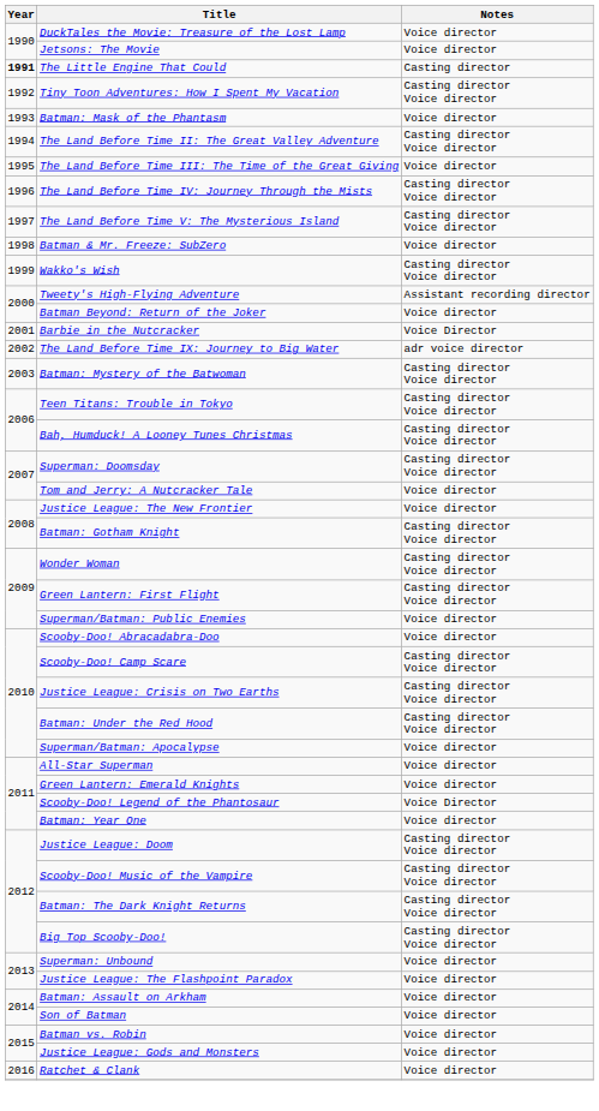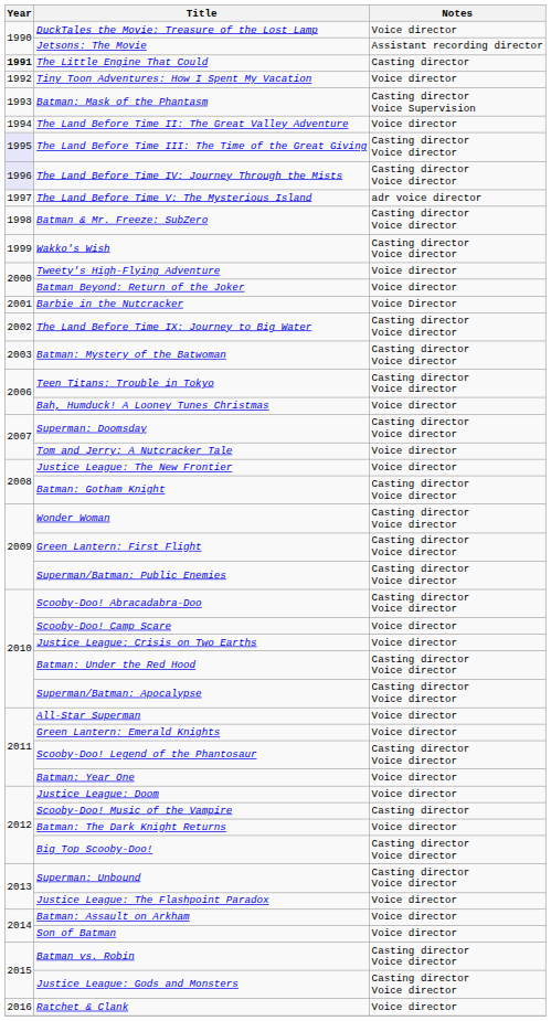Jetsons: The Movie | Notes: Voice director -> Assistant recording director
Tiny Toon Adventures: How I Spent My Vacation | Notes: Casting director Voice director -> Voice director
Batman: Mask of the Phantasm | Notes: Voice director -> Casting director Voice Supervision
The Land Before Time II: The Great Valley Adventure | Notes: Casting director Voice director -> Voice director
The Land Before Time III: The Time of the Great Giving | Year: no background -> lavender background
The Land Before Time III: The Time of the Great Giving | Notes: Voice director -> Casting director Voice director
The Land Before Time IV: Journey Through the Mists | Year: no background -> lavender background
The Land Before Time V: The Mysterious Island | Notes: Casting director Voice director -> adr voice director
Batman & Mr. Freeze: SubZero | Notes: Voice director -> Casting director Voice director
Tweety's High-Flying Adventure | Notes: Assistant recording director -> Voice director
The Land Before Time IX: Journey to Big Water | Notes: adr voice director -> Casting director Voice director
Bah, Humduck! A Looney Tunes Christmas | Notes: Casting director Voice director -> Voice director
Superman/Batman: Public Enemies | Notes: Voice director -> Casting director Voice director
Scooby-Doo! Abracadabra-Doo | Notes: Voice director -> Casting director Voice director
Scooby-Doo! Camp Scare | Notes: Casting director Voice director -> Voice director
Justice League: Crisis on Two Earths | Notes: Casting director Voice director -> Voice director
Superman/Batman: Apocalypse | Notes: Voice director -> Casting director Voice director
Scooby-Doo! Legend of the Phantosaur | Notes: Voice Director -> Casting director Voice director
Justice League: Doom | Notes: Casting director Voice director -> Voice director
Scooby-Doo! Music of the Vampire | Notes: Casting director Voice director -> Casting director
Batman: The Dark Knight Returns | Notes: Casting director Voice director -> Voice director
Superman: Unbound | Notes: Voice director -> Casting director Voice director
Batman vs. Robin | Notes: Voice director -> Casting director Voice director
Justice League: Gods and Monsters | Notes: Voice director -> Casting director Voice director
